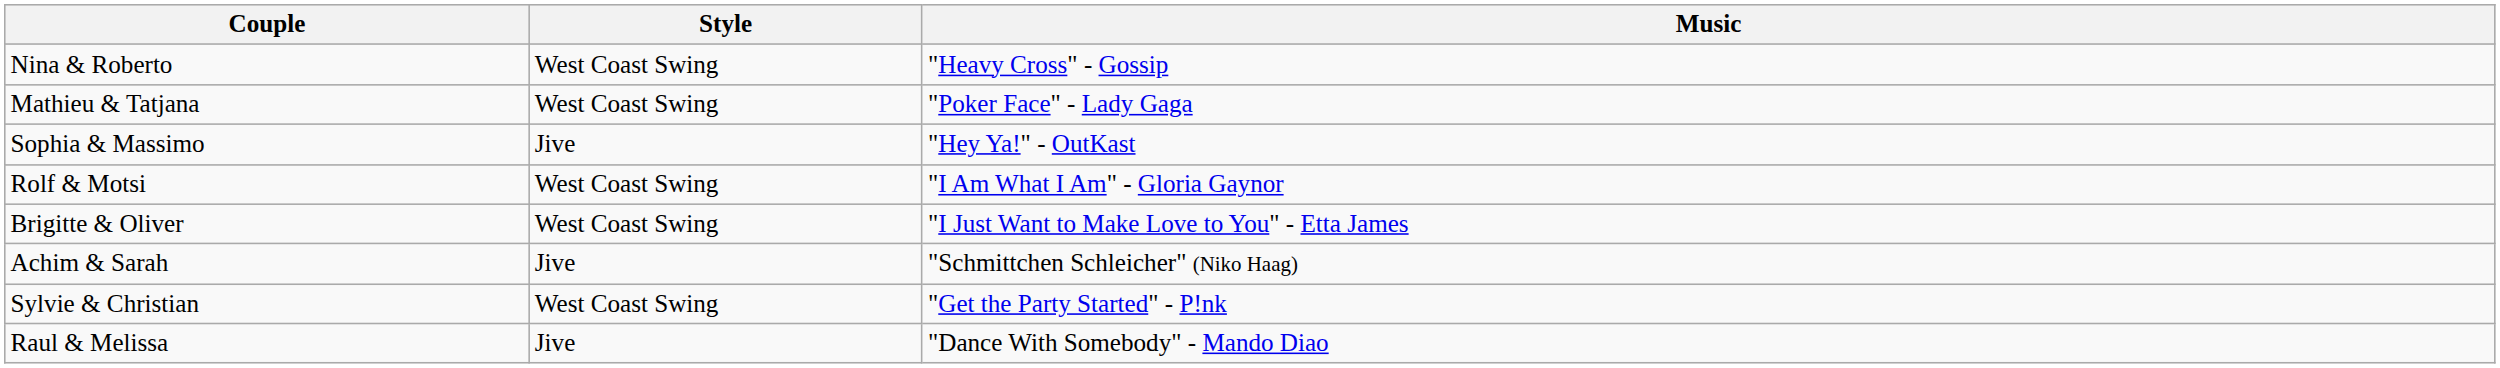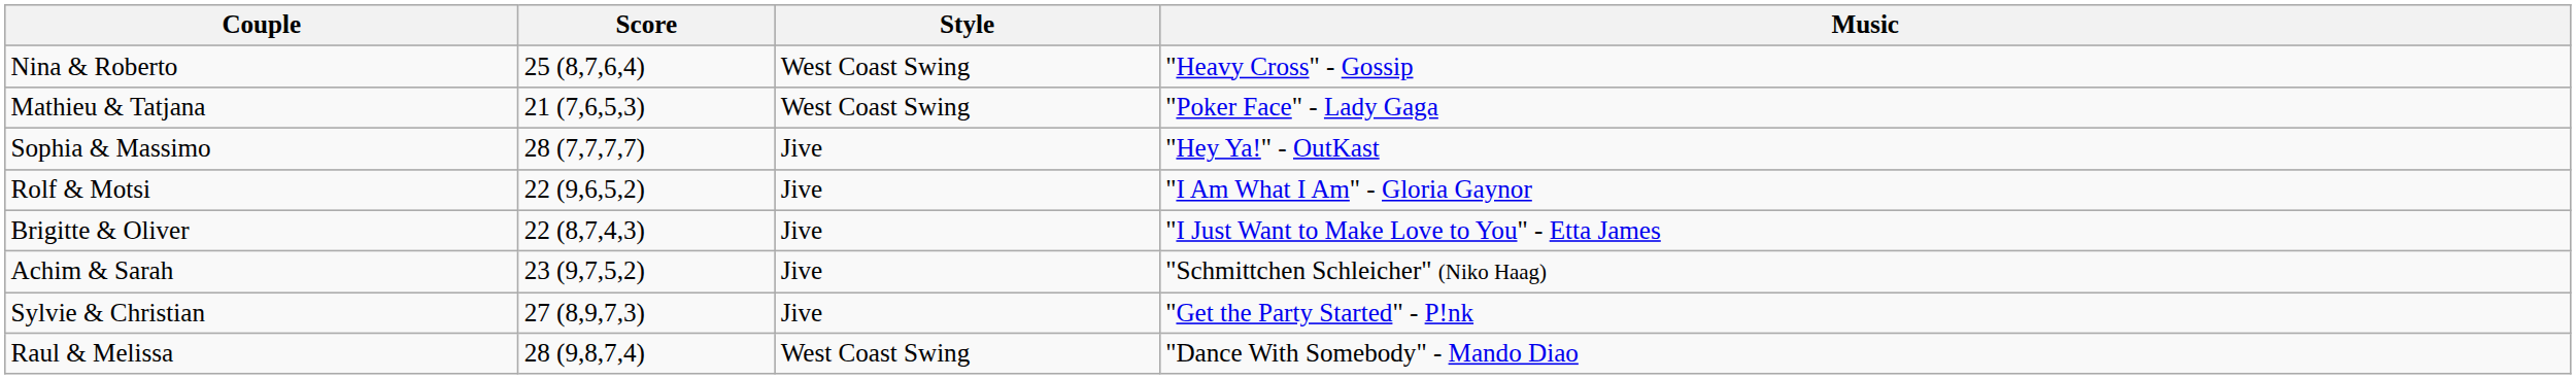+ column: Score | 25 (8,7,6,4) | 21 (7,6,5,3) | 28 (7,7,7,7) | 22 (9,6,5,2) | 22 (8,7,4,3) | 23 (9,7,5,2) | 27 (8,9,7,3) | 28 (9,8,7,4)
Rolf & Motsi | Style: West Coast Swing -> Jive
Brigitte & Oliver | Style: West Coast Swing -> Jive
Sylvie & Christian | Style: West Coast Swing -> Jive
Raul & Melissa | Style: Jive -> West Coast Swing
